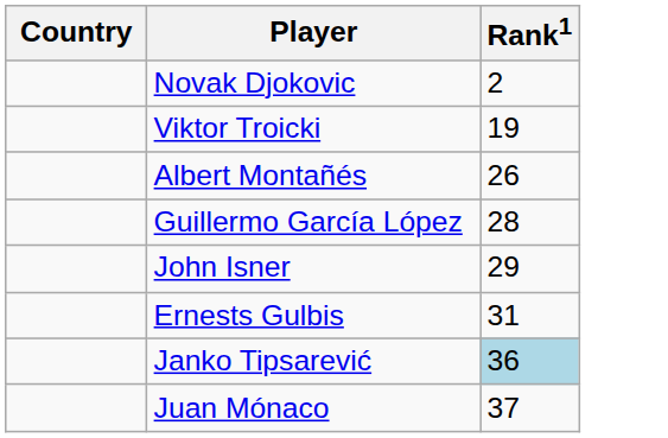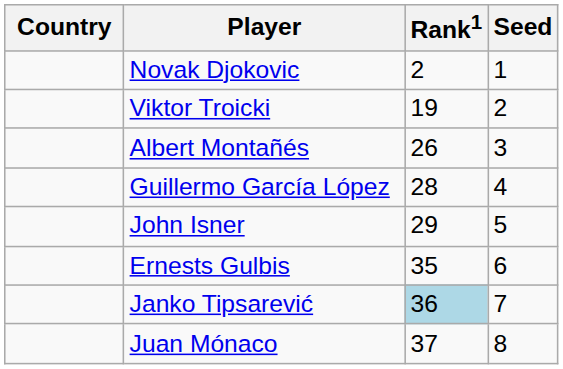+ column: Seed | 1 | 2 | 3 | 4 | 5 | 6 | 7 | 8
Ernests Gulbis | Rank1: 31 -> 35
